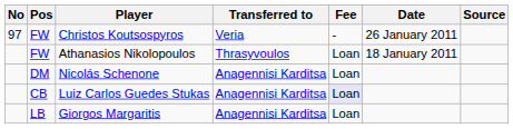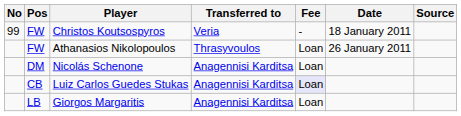Christos Koutsospyros | No: 97 -> 99
Christos Koutsospyros | Date: 26 January 2011 -> 18 January 2011
Athanasios Nikolopoulos | Date: 18 January 2011 -> 26 January 2011
